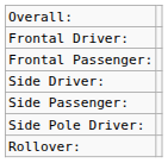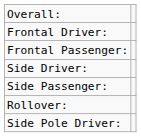rows swapped: Side Pole Driver: <-> Rollover:
